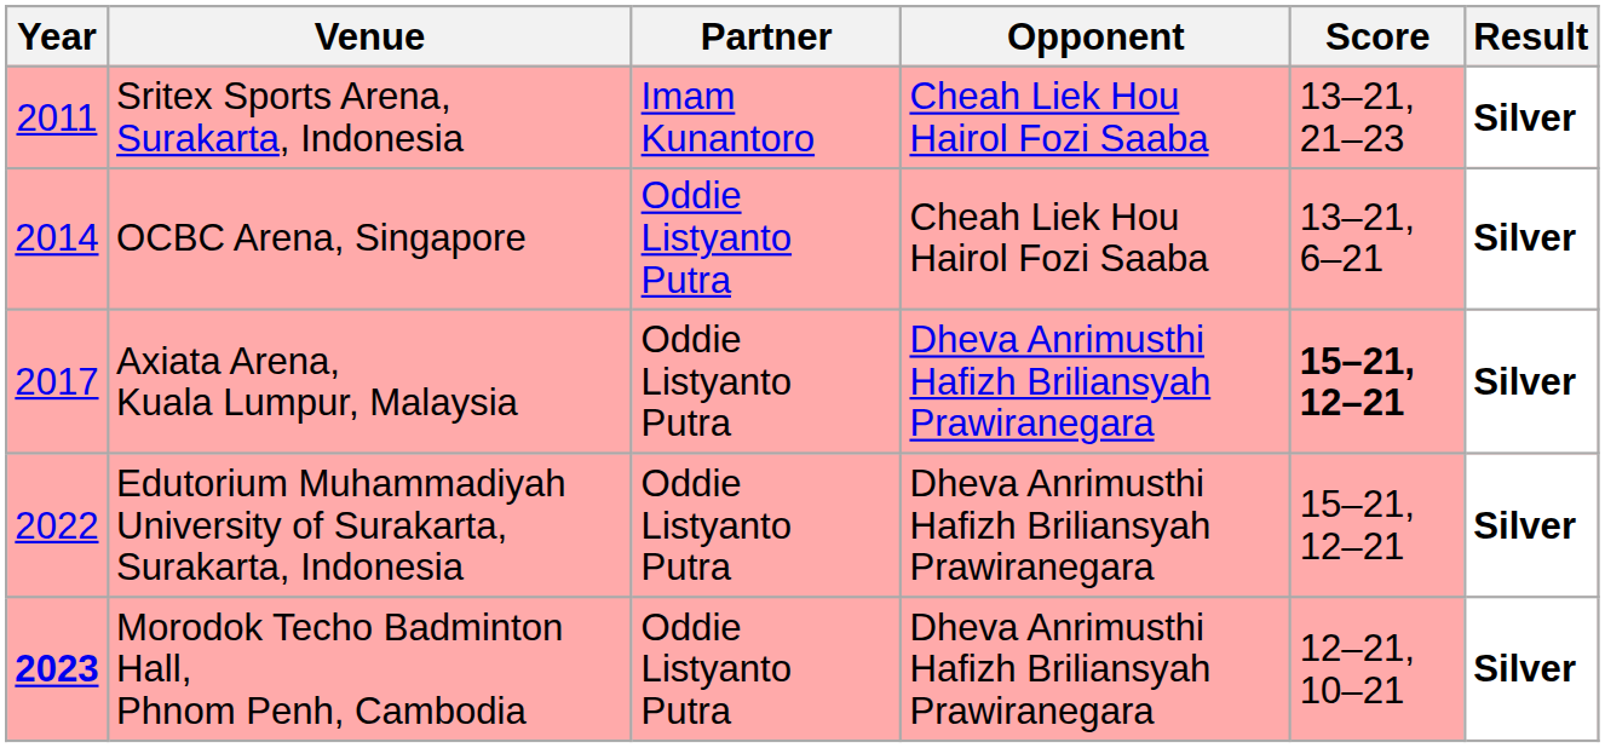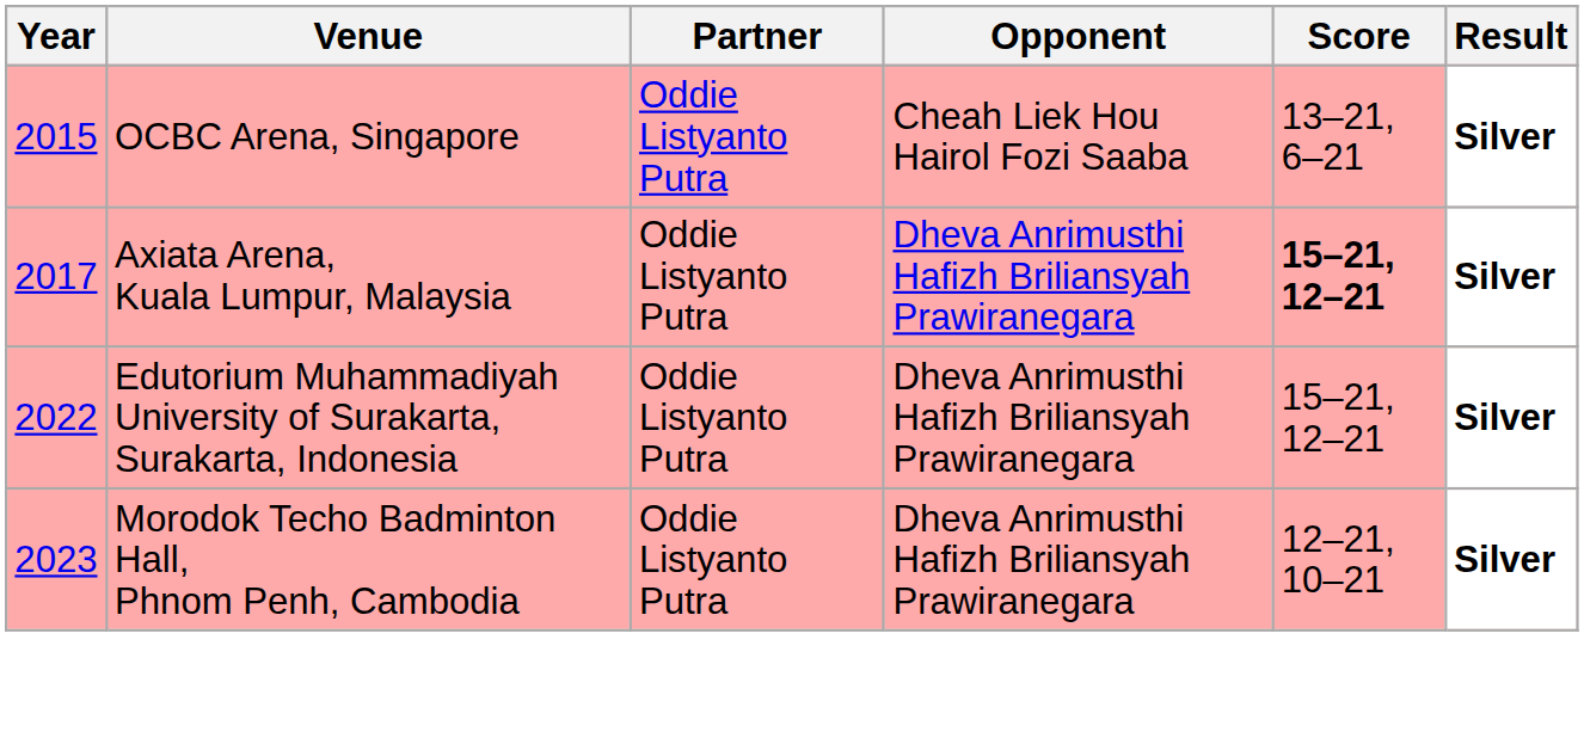- row: 2011 | Sritex Sports Arena, Surakarta, Indonesia | Imam Kunantoro | Cheah Liek Hou Hairol Fozi Saaba | 13–21, 21–23 | Silver
OCBC Arena, Singapore | Year: 2014 -> 2015
Morodok Techo Badminton Hall, Phnom Penh, Cambodia | Year: bold -> normal
